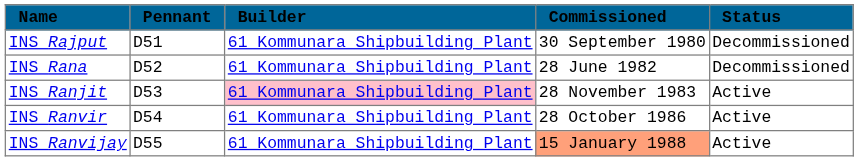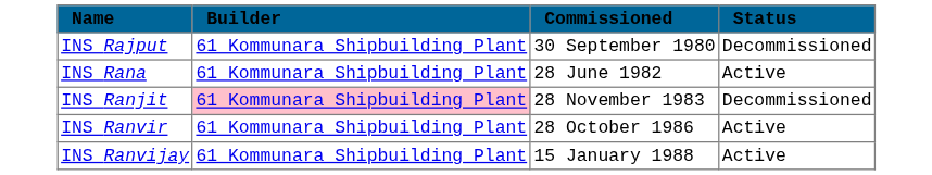- column: Pennant | D51 | D52 | D53 | D54 | D55
INS Rana | Status: Decommissioned -> Active
INS Ranjit | Status: Active -> Decommissioned
INS Ranvijay | Commissioned: lightsalmon background -> no background
